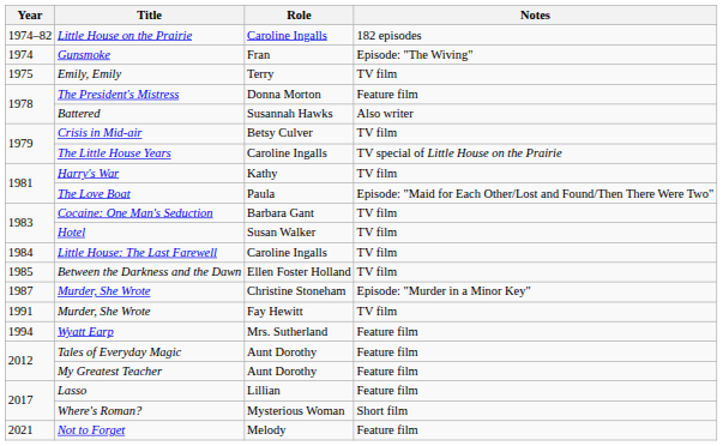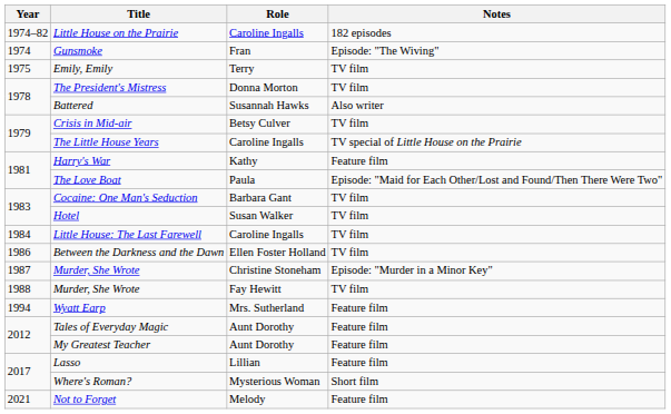The President's Mistress | Notes: Feature film -> TV film
Harry's War | Notes: TV film -> Feature film
Between the Darkness and the Dawn | Year: 1985 -> 1986
Murder, She Wrote / Fay Hewitt | Year: 1991 -> 1988
